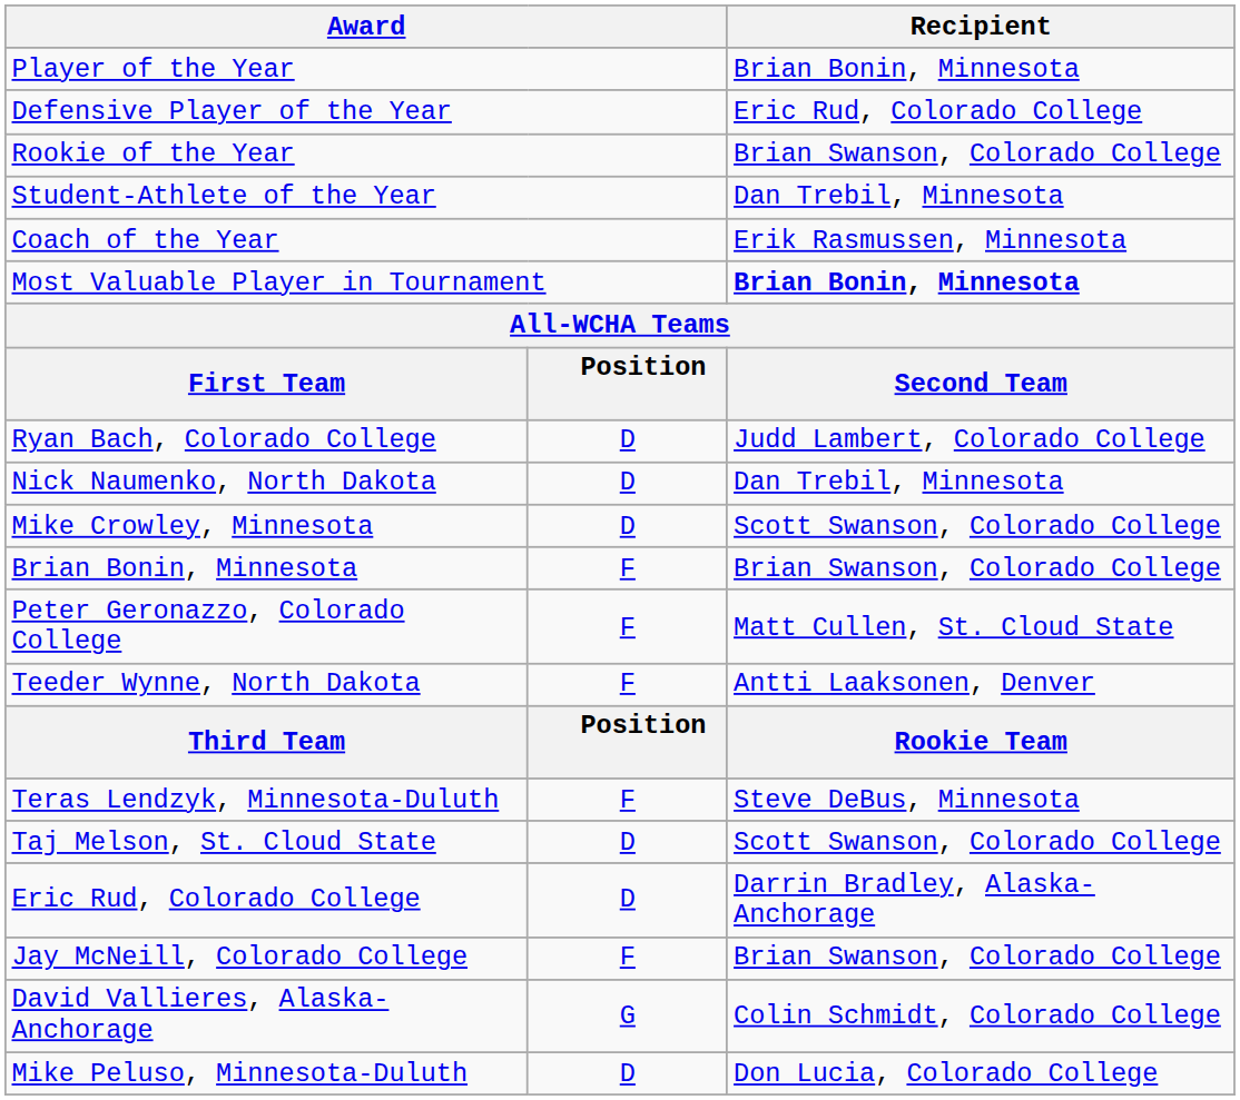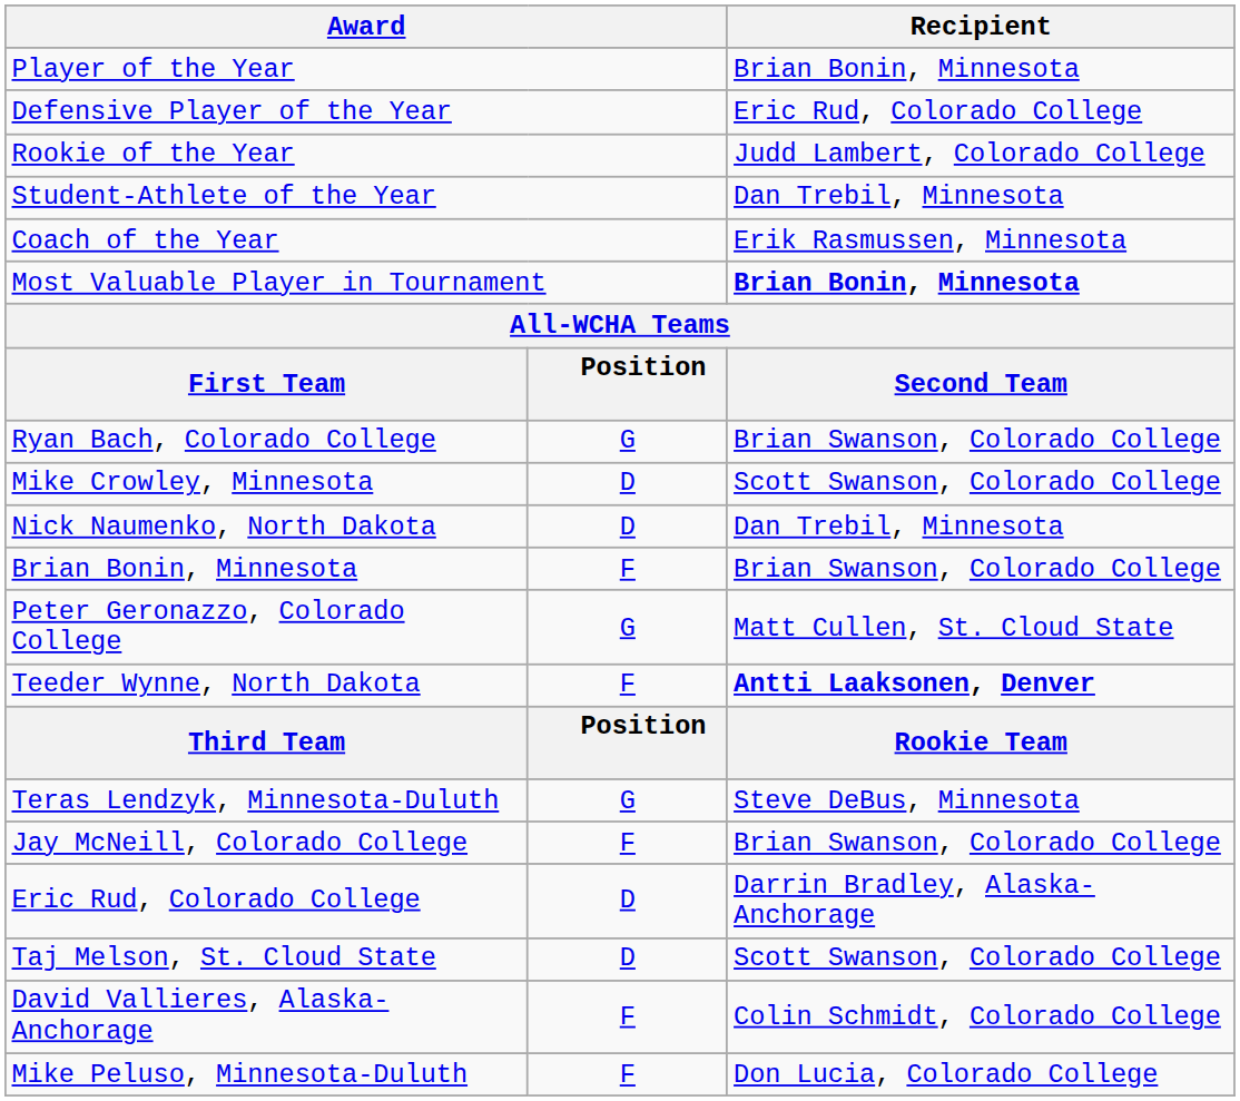Rookie of the Year | Recipient: Brian Swanson, Colorado College -> Judd Lambert, Colorado College
Ryan Bach, Colorado College | column 2: D -> G
Ryan Bach, Colorado College | Recipient: Judd Lambert, Colorado College -> Brian Swanson, Colorado College
rows swapped: Mike Crowley, Minnesota <-> Nick Naumenko, North Dakota
Peter Geronazzo, Colorado College | column 2: F -> G
Teeder Wynne, North Dakota | Recipient: normal -> bold
Teras Lendzyk, Minnesota-Duluth | column 2: F -> G
rows swapped: Taj Melson, St. Cloud State <-> Jay McNeill, Colorado College
David Vallieres, Alaska-Anchorage | column 2: G -> F
Mike Peluso, Minnesota-Duluth | column 2: D -> F
